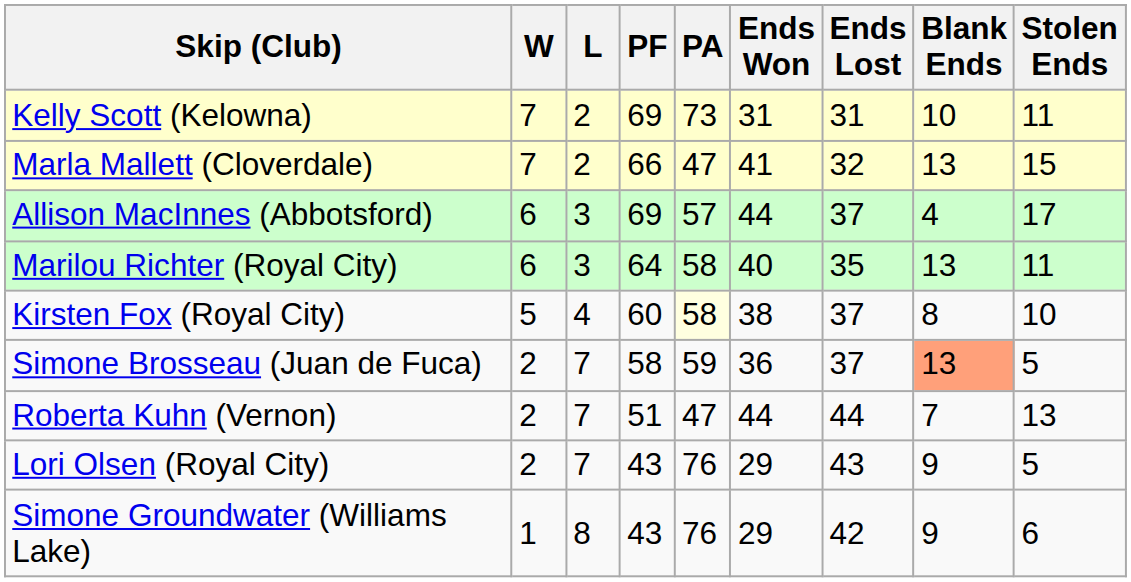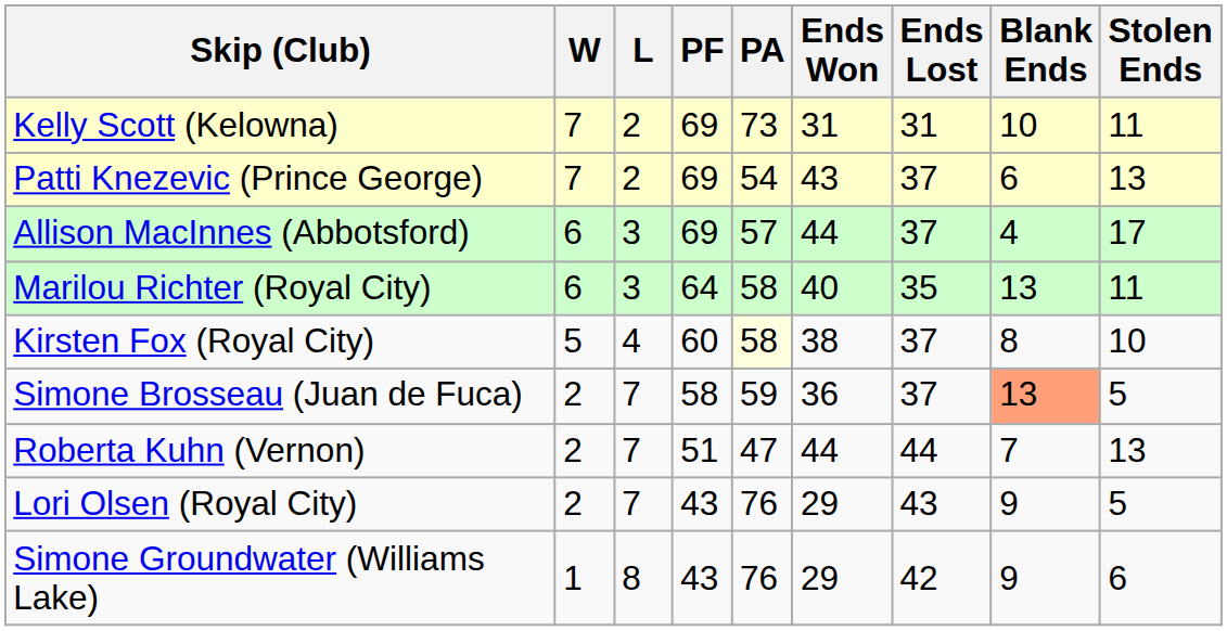+ row: Patti Knezevic (Prince George) | 7 | 2 | 69 | 54 | 43 | 37 | 6 | 13
- row: Marla Mallett (Cloverdale) | 7 | 2 | 66 | 47 | 41 | 32 | 13 | 15
